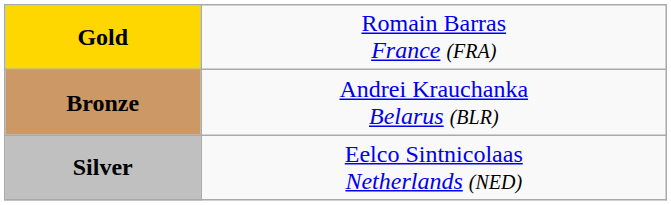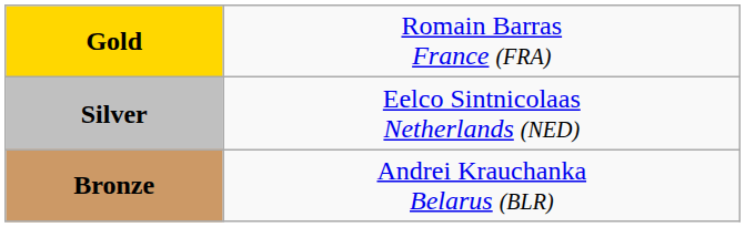rows swapped: Silver <-> Bronze
